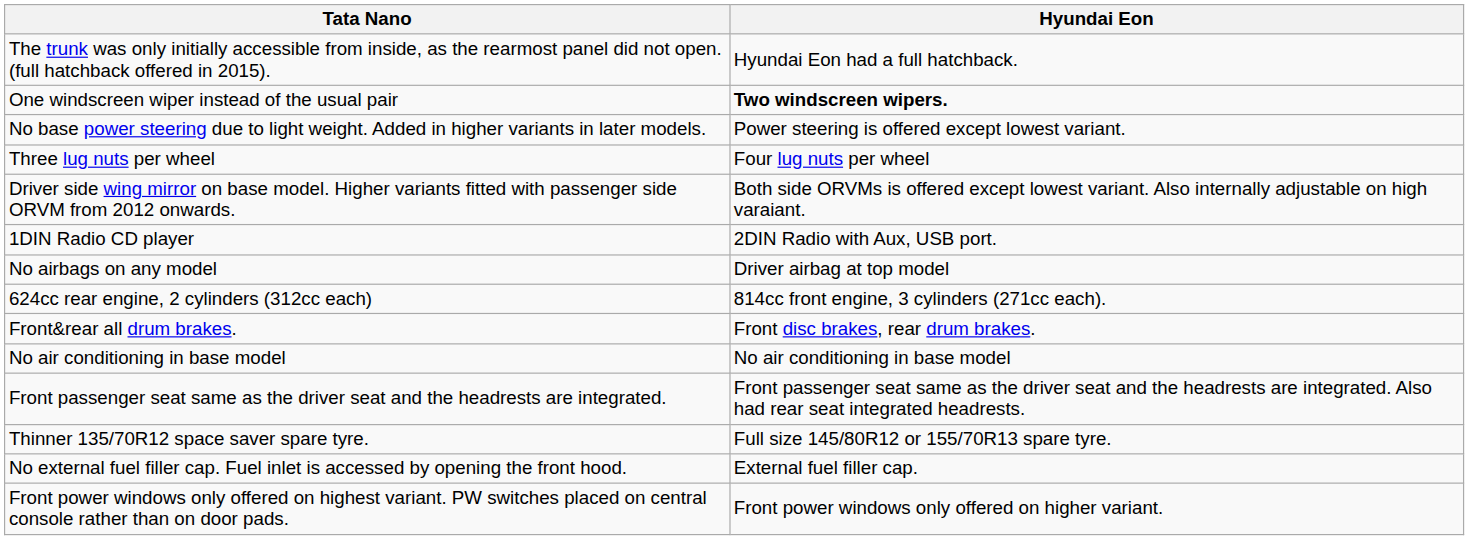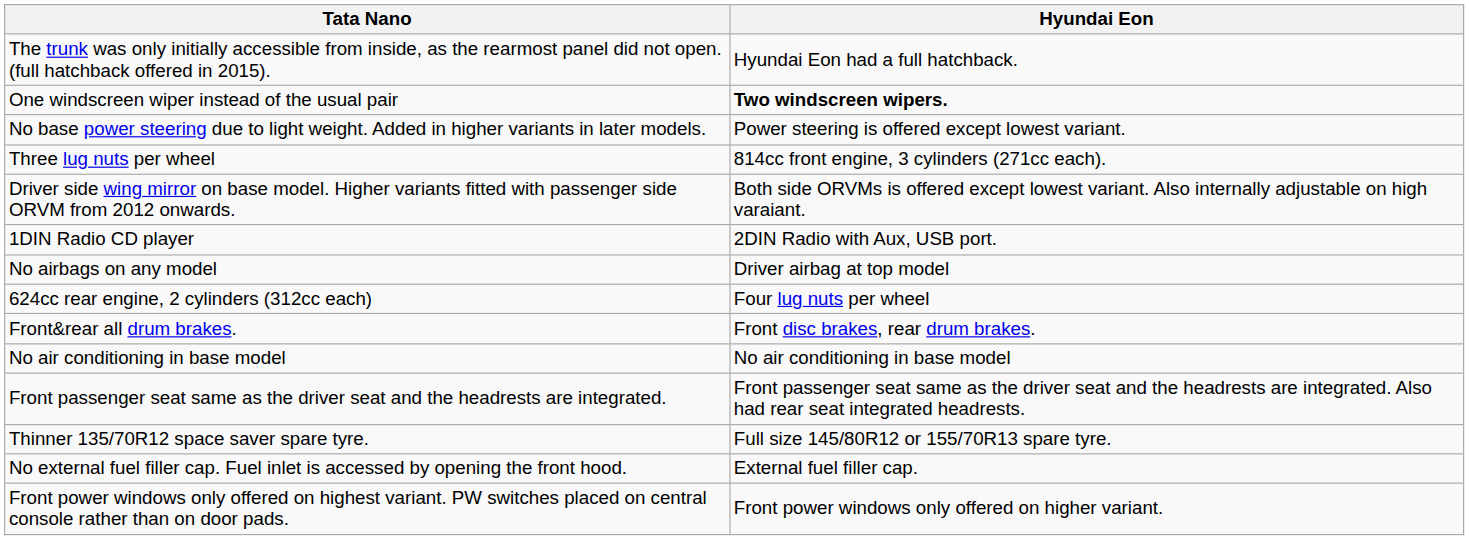Three lug nuts per wheel | Hyundai Eon: Four lug nuts per wheel -> 814cc front engine, 3 cylinders (271cc each).
624cc rear engine, 2 cylinders (312cc each) | Hyundai Eon: 814cc front engine, 3 cylinders (271cc each). -> Four lug nuts per wheel
